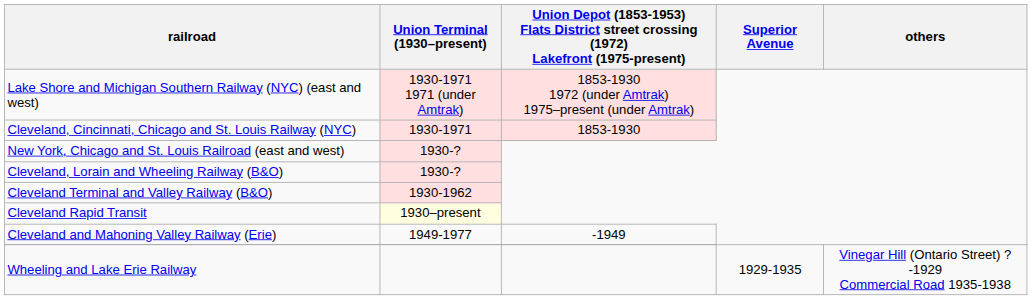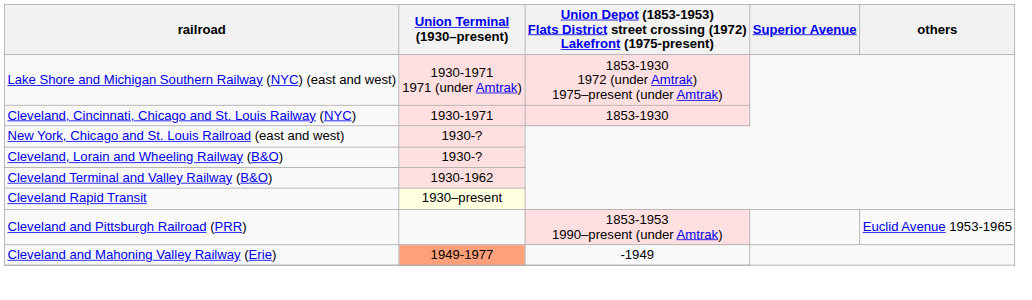+ row: Cleveland and Pittsburgh Railroad (PRR) | 1853-1953 1990–present (under Amtrak) | Euclid Avenue 1953-1965
Cleveland and Mahoning Valley Railway (Erie) | Union Terminal (1930–present): no background -> lightsalmon background
- row: Wheeling and Lake Erie Railway | 1929-1935 | Vinegar Hill (Ontario Street) ?-1929 Commercial Road 1935-1938
